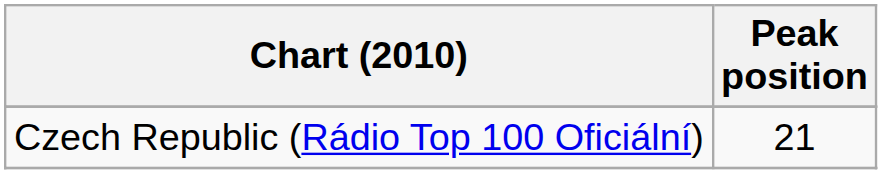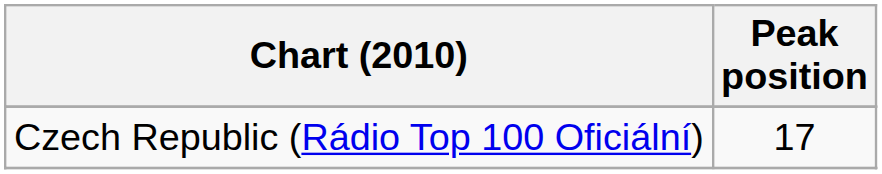Czech Republic (Rádio Top 100 Oficiální) | Peak position: 21 -> 17
